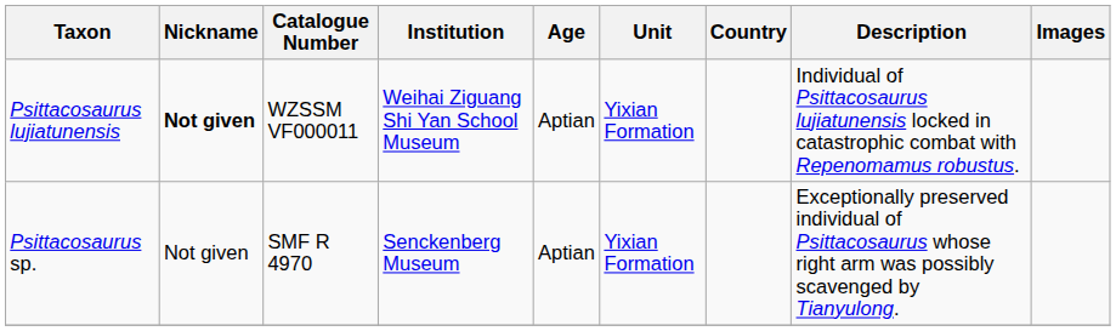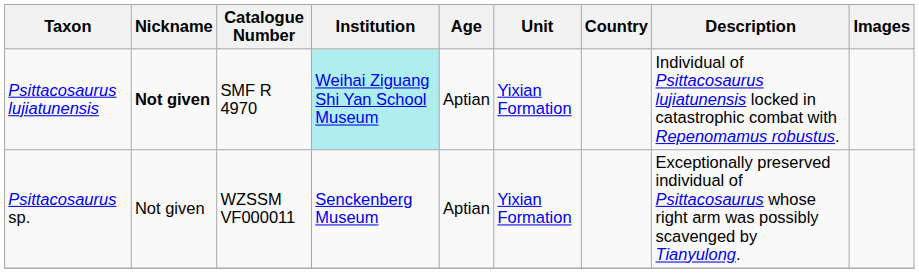Psittacosaurus lujiatunensis | Catalogue Number: WZSSM VF000011 -> SMF R 4970
Psittacosaurus lujiatunensis | Institution: no background -> paleturquoise background
Psittacosaurus sp. | Catalogue Number: SMF R 4970 -> WZSSM VF000011
